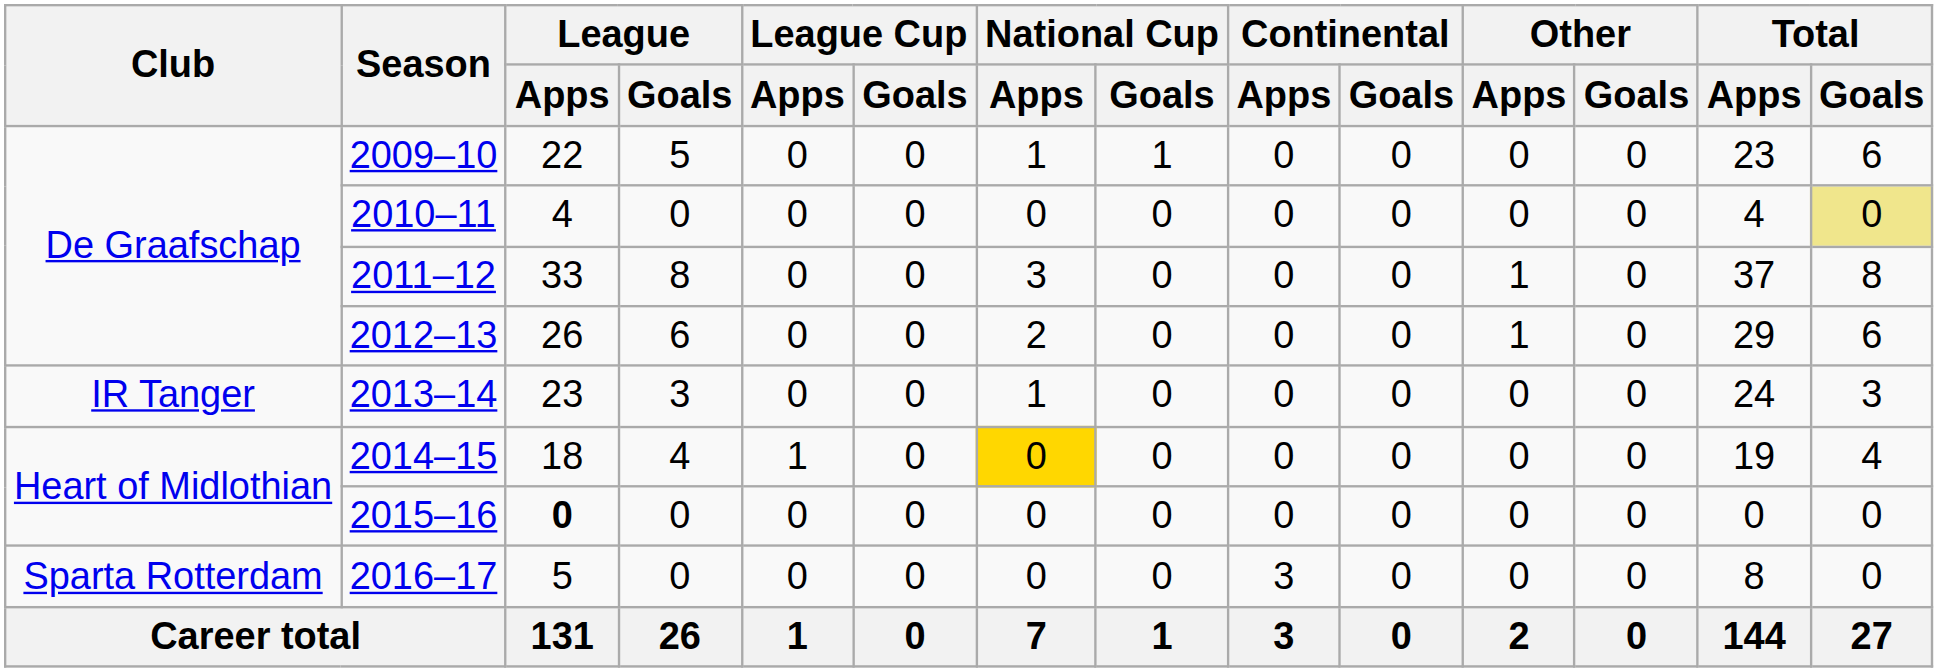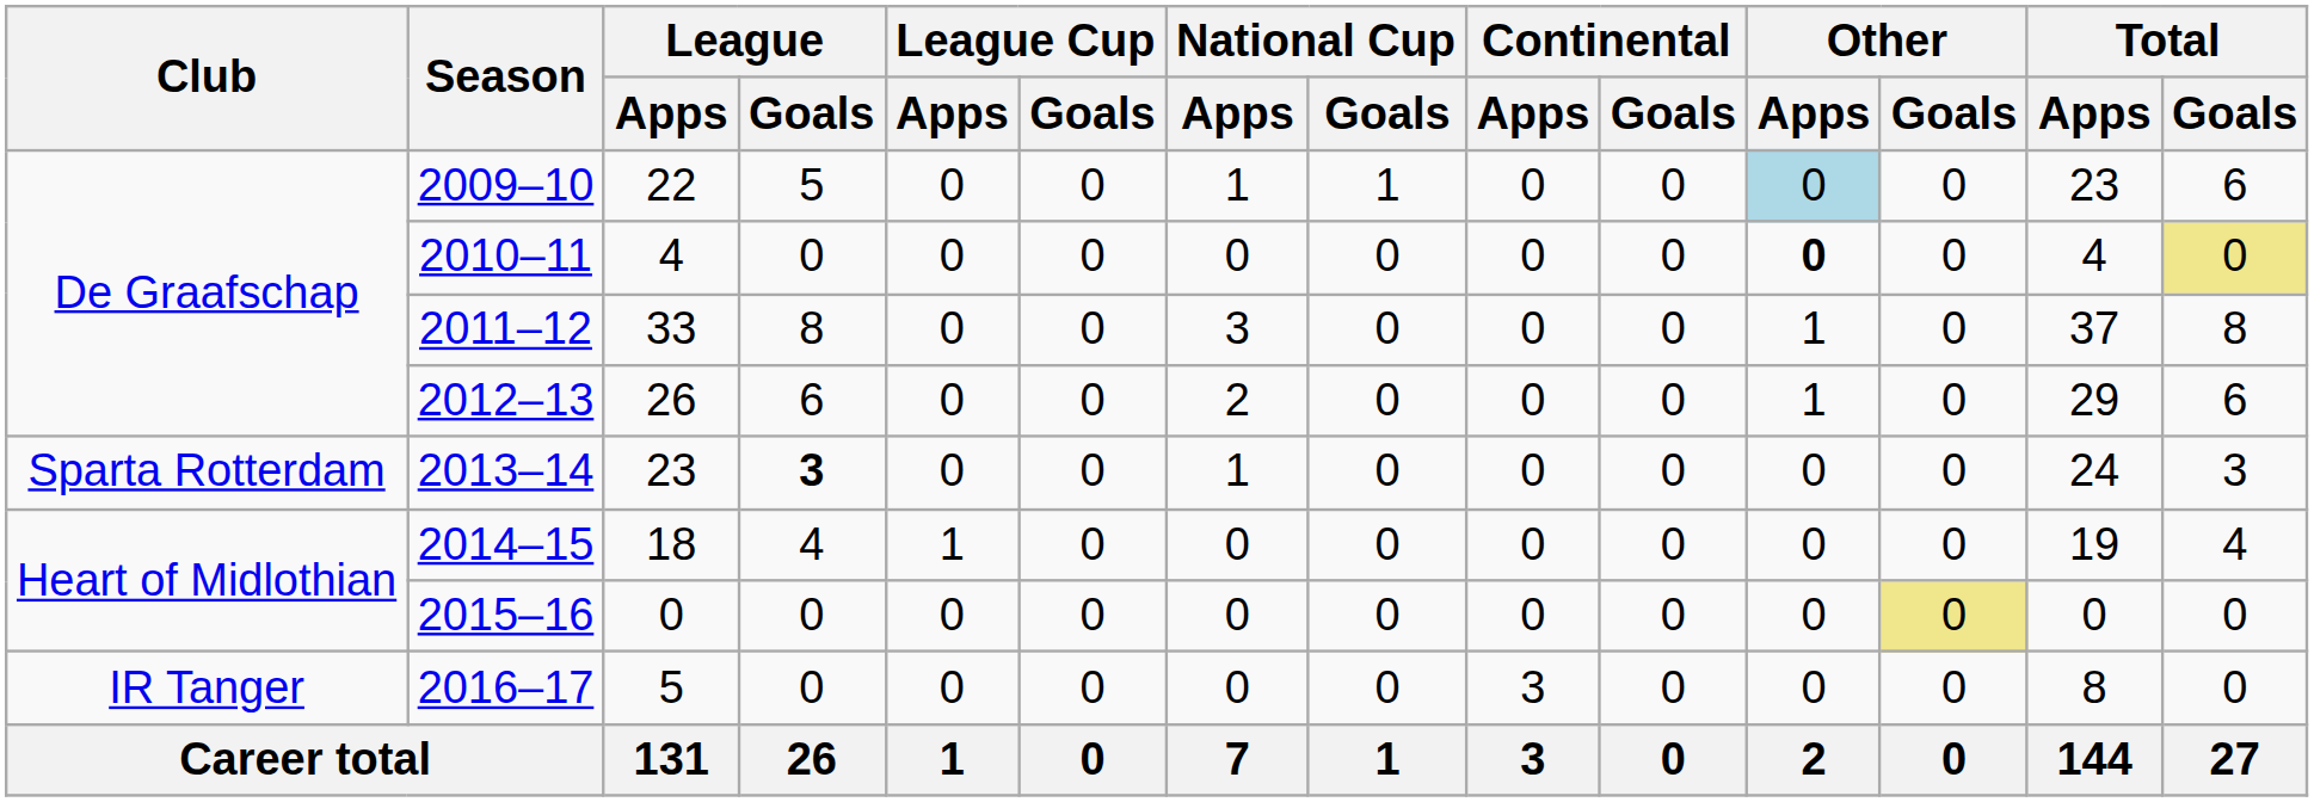2009–10 | Other / Apps: no background -> lightblue background
2010–11 | Other / Apps: normal -> bold
2013–14 | Club: IR Tanger -> Sparta Rotterdam
2013–14 | League / Goals: normal -> bold
2014–15 | National Cup / Apps: gold background -> no background
2015–16 | League / Apps: bold -> normal
2015–16 | Other / Goals: no background -> khaki background
2016–17 | Club: Sparta Rotterdam -> IR Tanger
